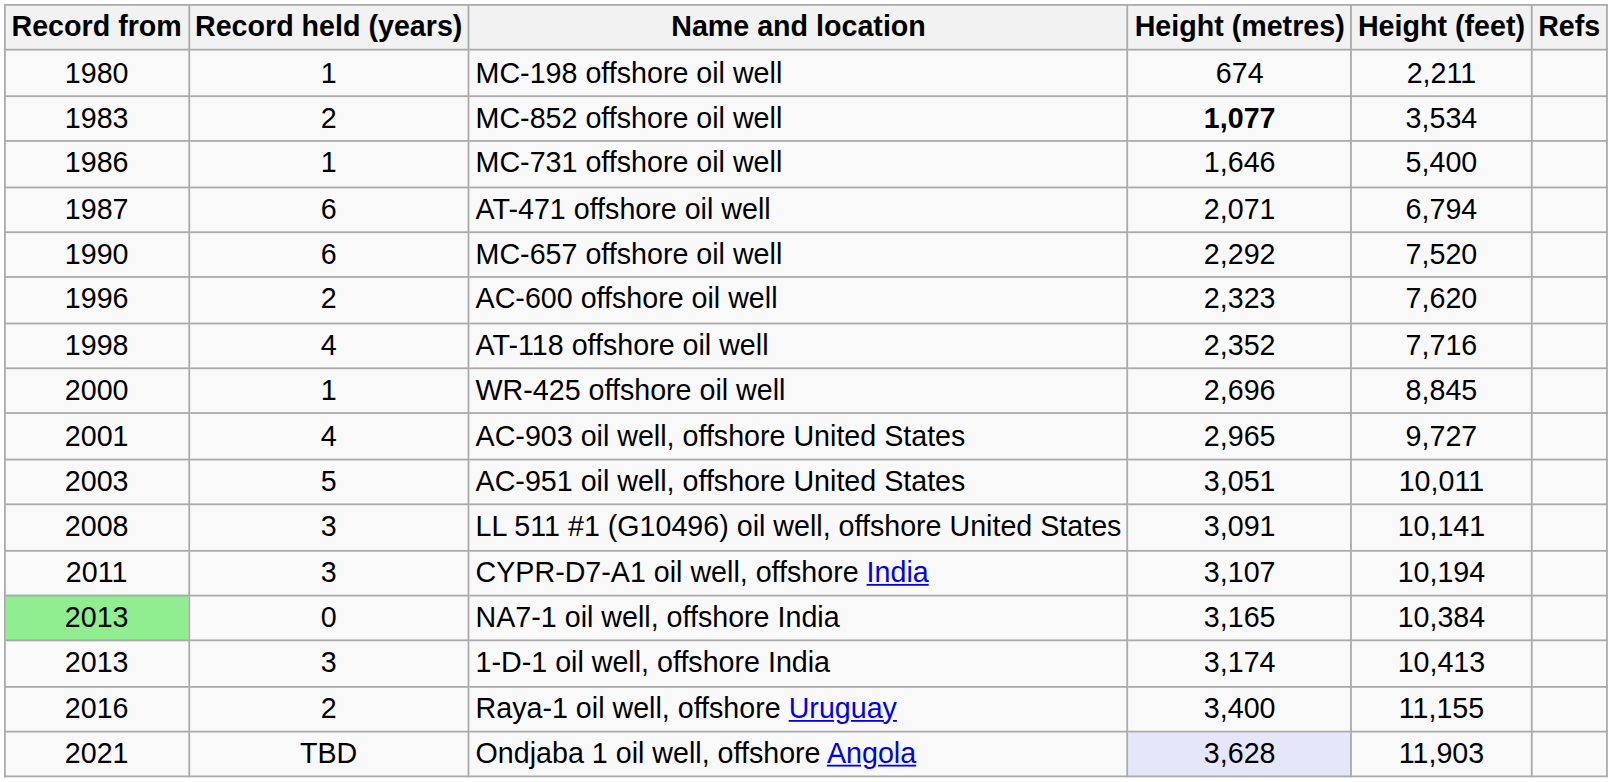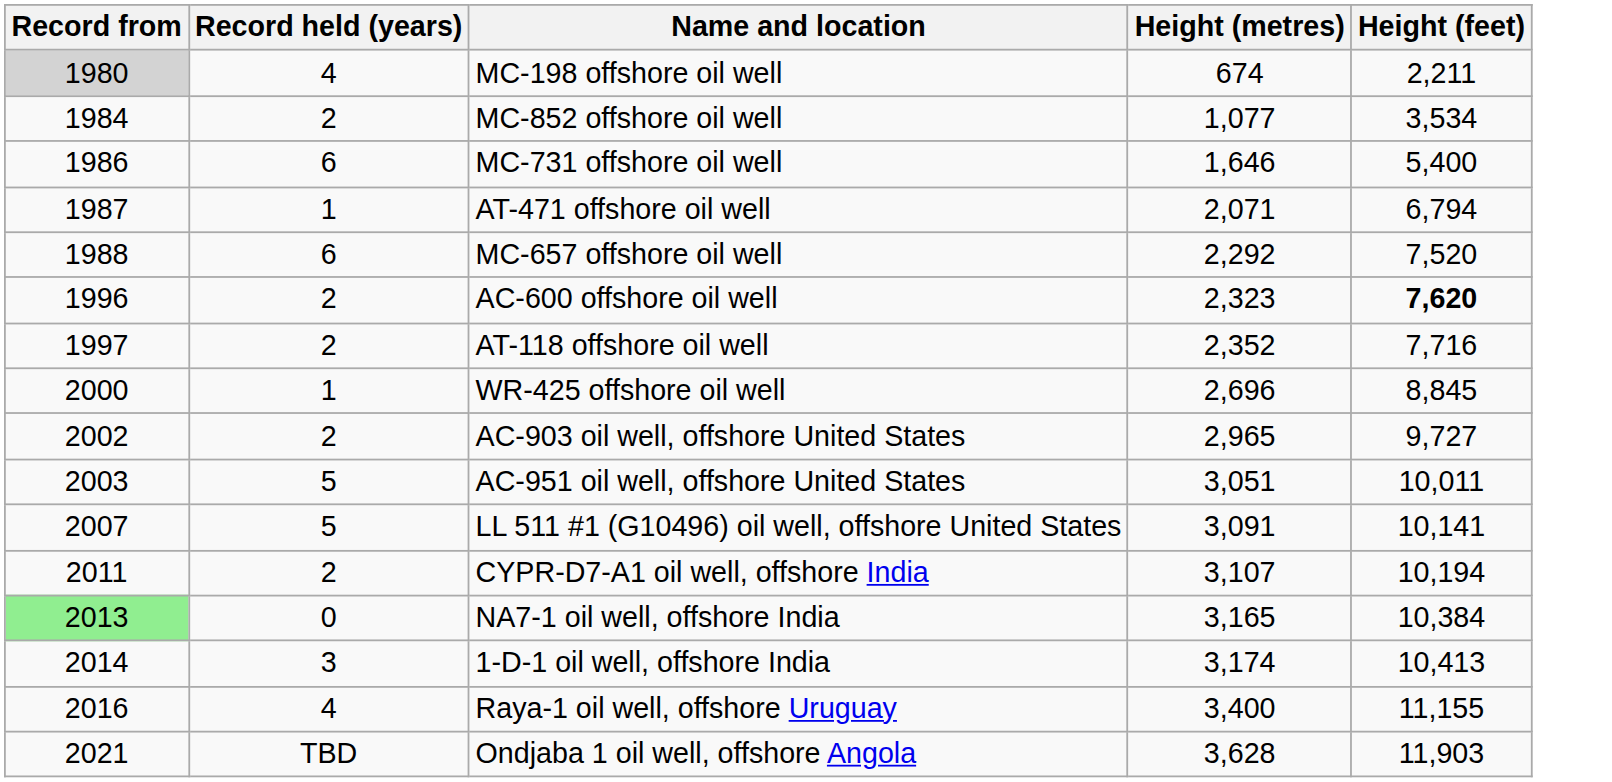- column: Refs
MC-198 offshore oil well | Record from: no background -> lightgrey background
MC-198 offshore oil well | Record held (years): 1 -> 4
MC-852 offshore oil well | Record from: 1983 -> 1984
MC-852 offshore oil well | Height (metres): bold -> normal
MC-731 offshore oil well | Record held (years): 1 -> 6
AT-471 offshore oil well | Record held (years): 6 -> 1
MC-657 offshore oil well | Record from: 1990 -> 1988
AC-600 offshore oil well | Height (feet): normal -> bold
AT-118 offshore oil well | Record from: 1998 -> 1997
AT-118 offshore oil well | Record held (years): 4 -> 2
AC-903 oil well, offshore United States | Record from: 2001 -> 2002
AC-903 oil well, offshore United States | Record held (years): 4 -> 2
LL 511 #1 (G10496) oil well, offshore United States | Record from: 2008 -> 2007
LL 511 #1 (G10496) oil well, offshore United States | Record held (years): 3 -> 5
CYPR-D7-A1 oil well, offshore India | Record held (years): 3 -> 2
1-D-1 oil well, offshore India | Record from: 2013 -> 2014
Raya-1 oil well, offshore Uruguay | Record held (years): 2 -> 4
Ondjaba 1 oil well, offshore Angola | Height (metres): lavender background -> no background
